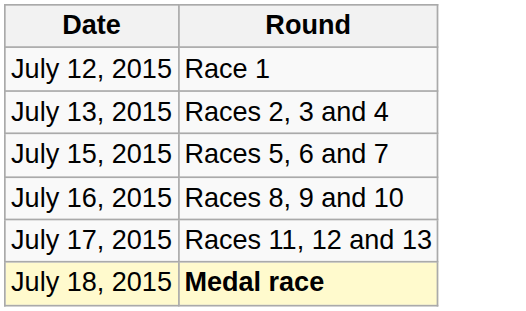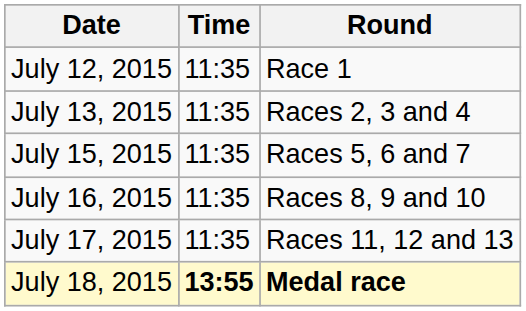+ column: Time | 11:35 | 11:35 | 11:35 | 11:35 | 11:35 | 13:55
